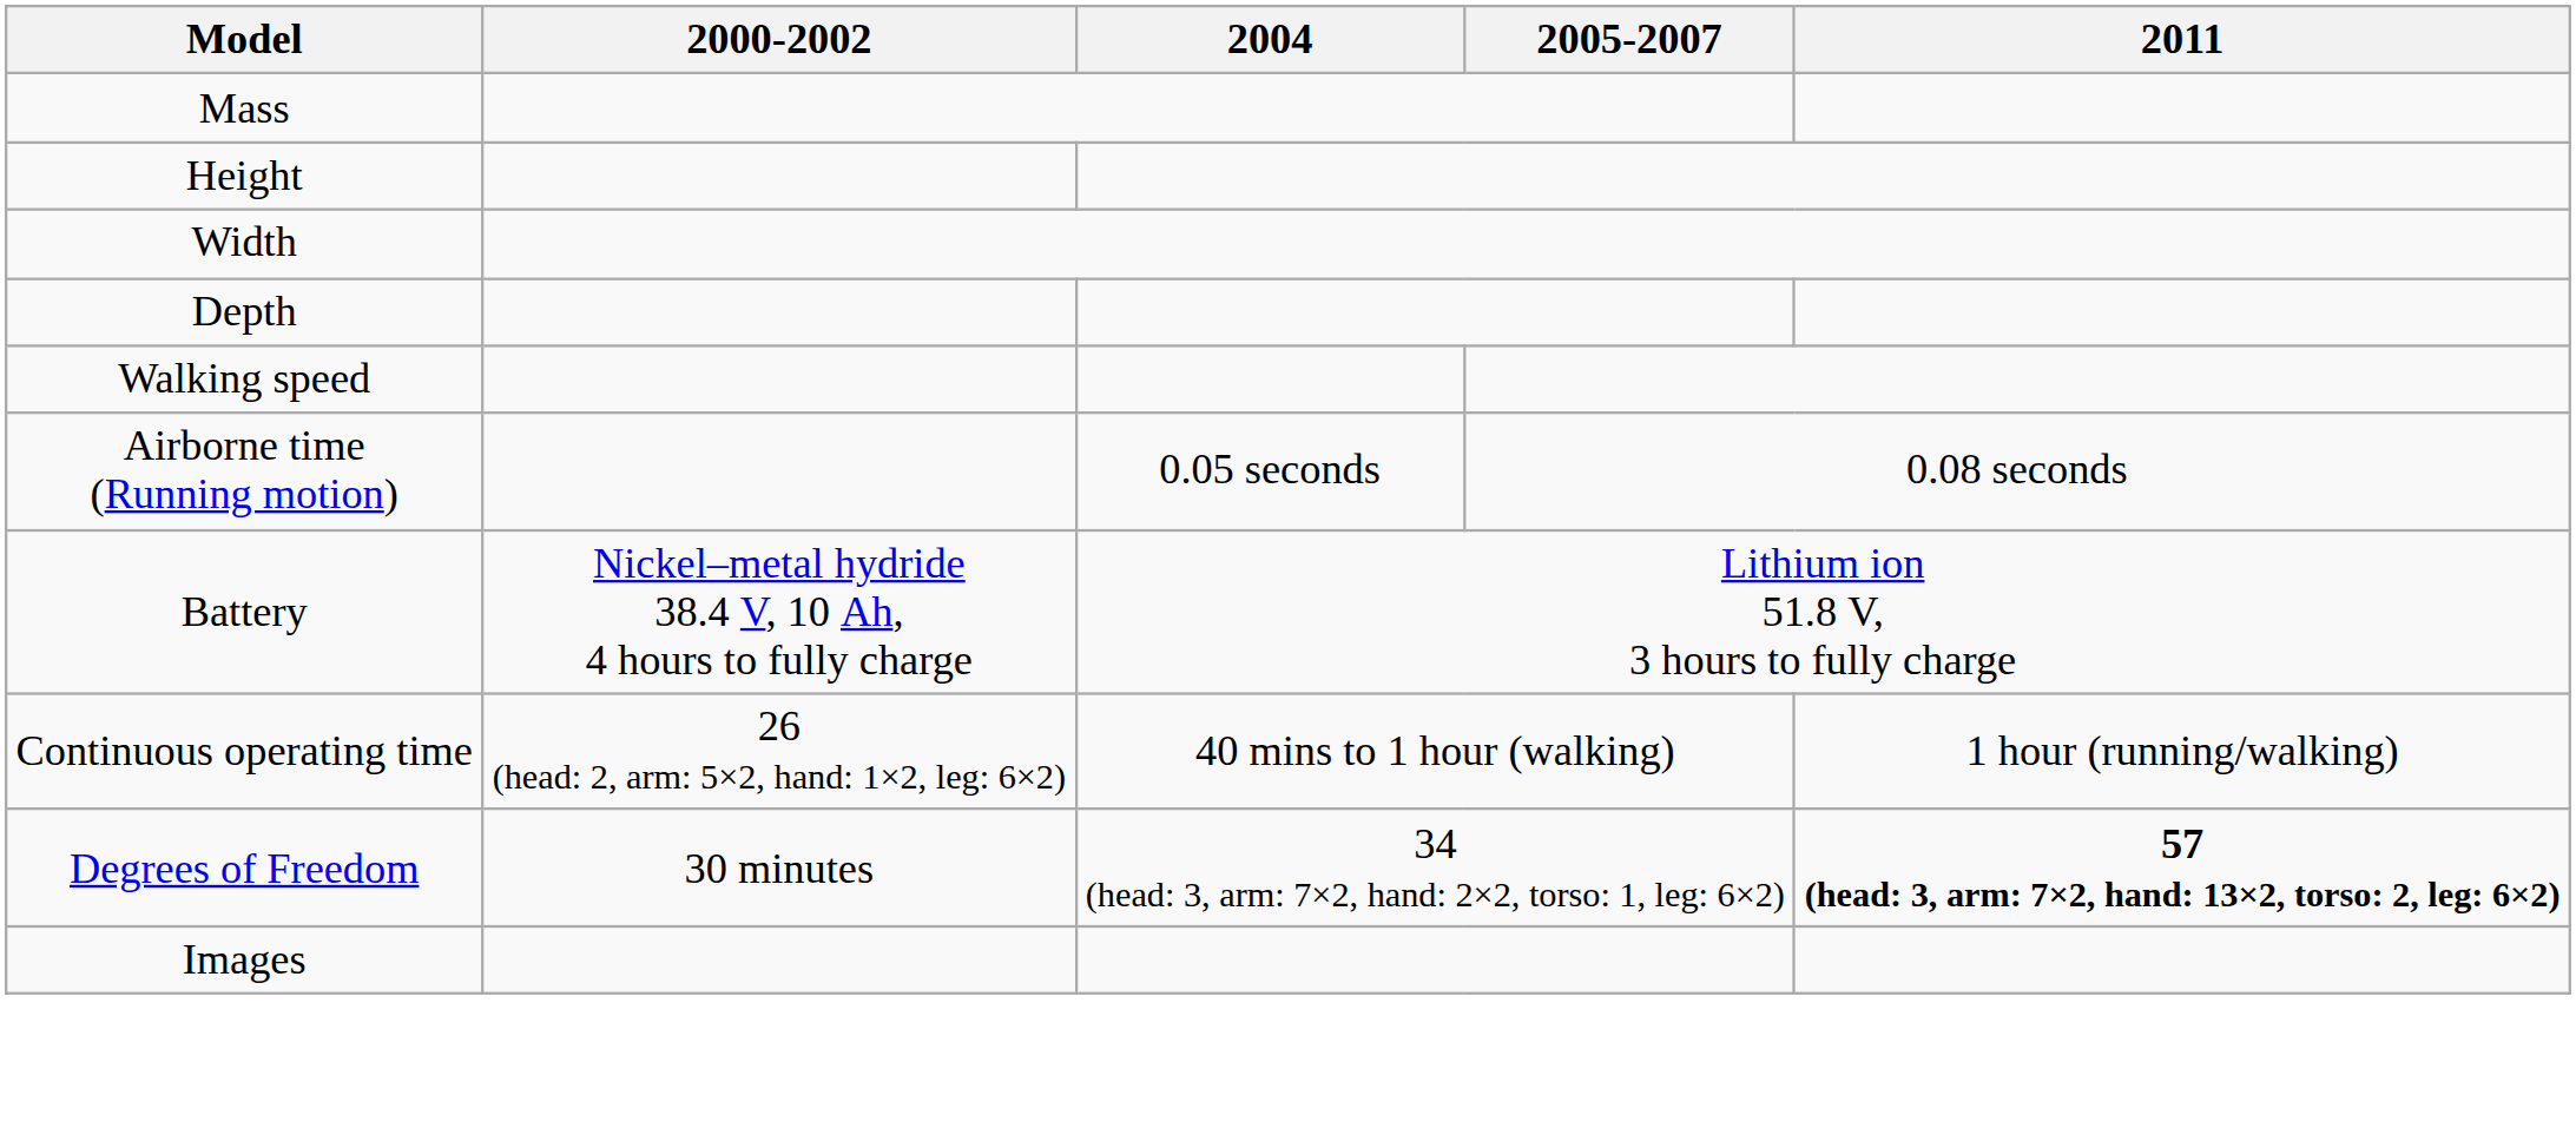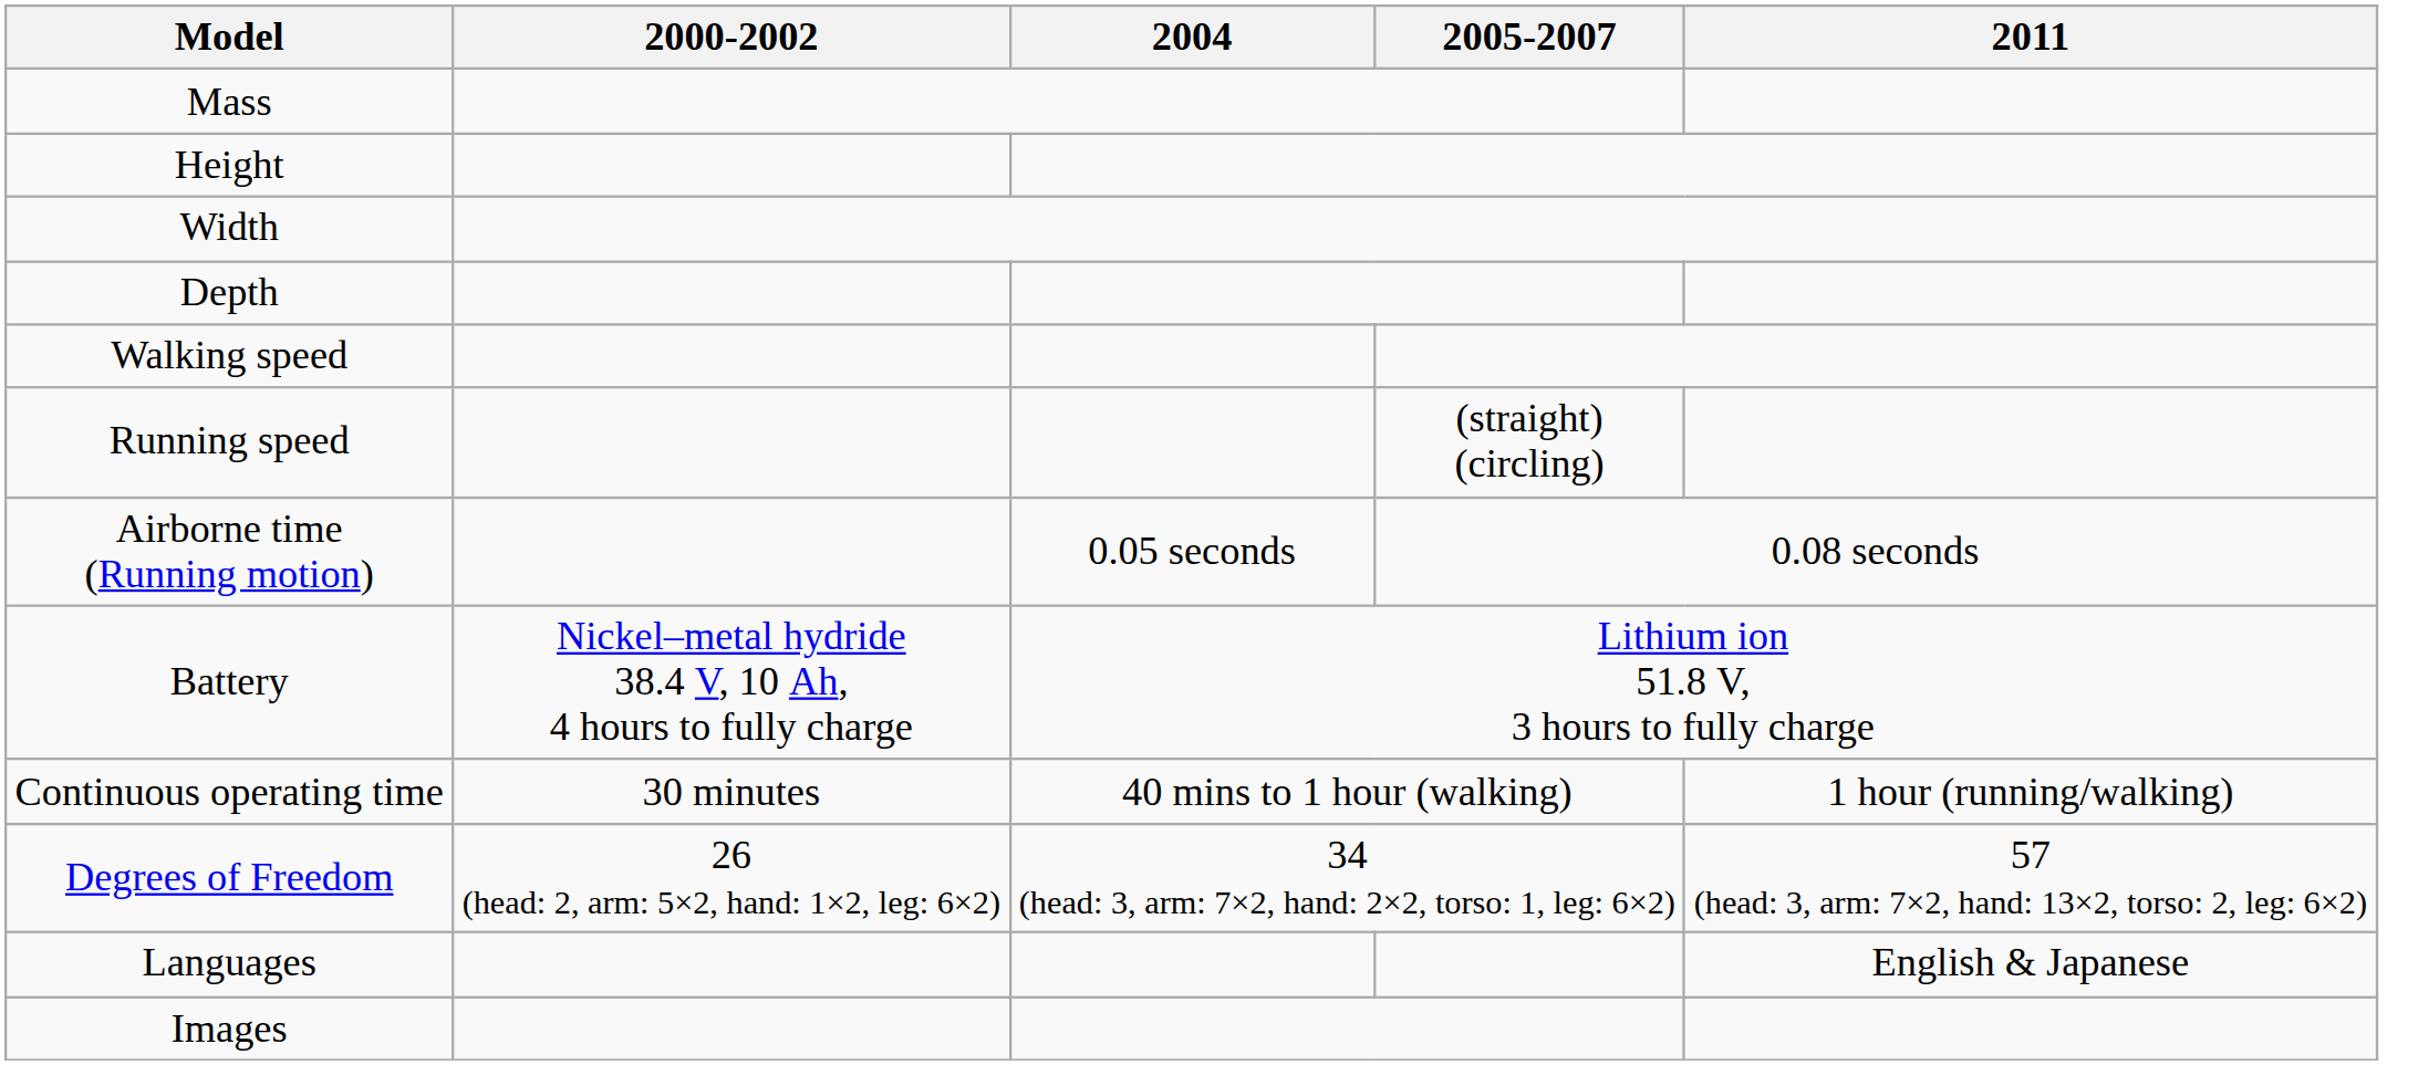+ row: Running speed | (straight) (circling)
Continuous operating time | 2000-2002: 26 (head: 2, arm: 5×2, hand: 1×2, leg: 6×2) -> 30 minutes
Degrees of Freedom | 2000-2002: 30 minutes -> 26 (head: 2, arm: 5×2, hand: 1×2, leg: 6×2)
Degrees of Freedom | 2011: bold -> normal
+ row: Languages | English & Japanese
